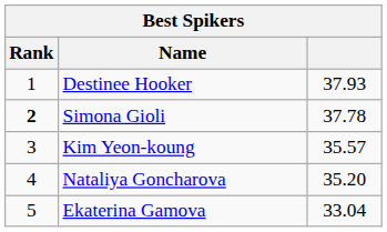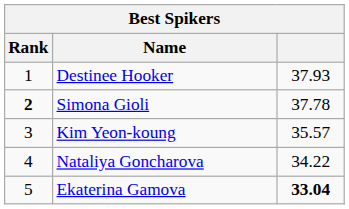Nataliya Goncharova | column 3: 35.20 -> 34.22
Ekaterina Gamova | column 3: normal -> bold
